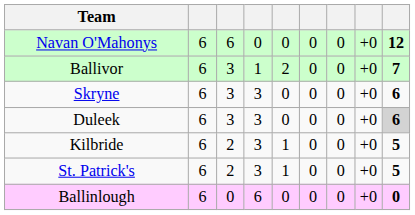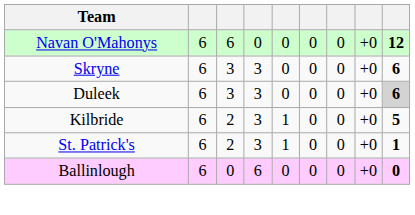- row: Ballivor | 6 | 3 | 1 | 2 | 0 | 0 | +0 | 7
St. Patrick's | column 9: 5 -> 1
